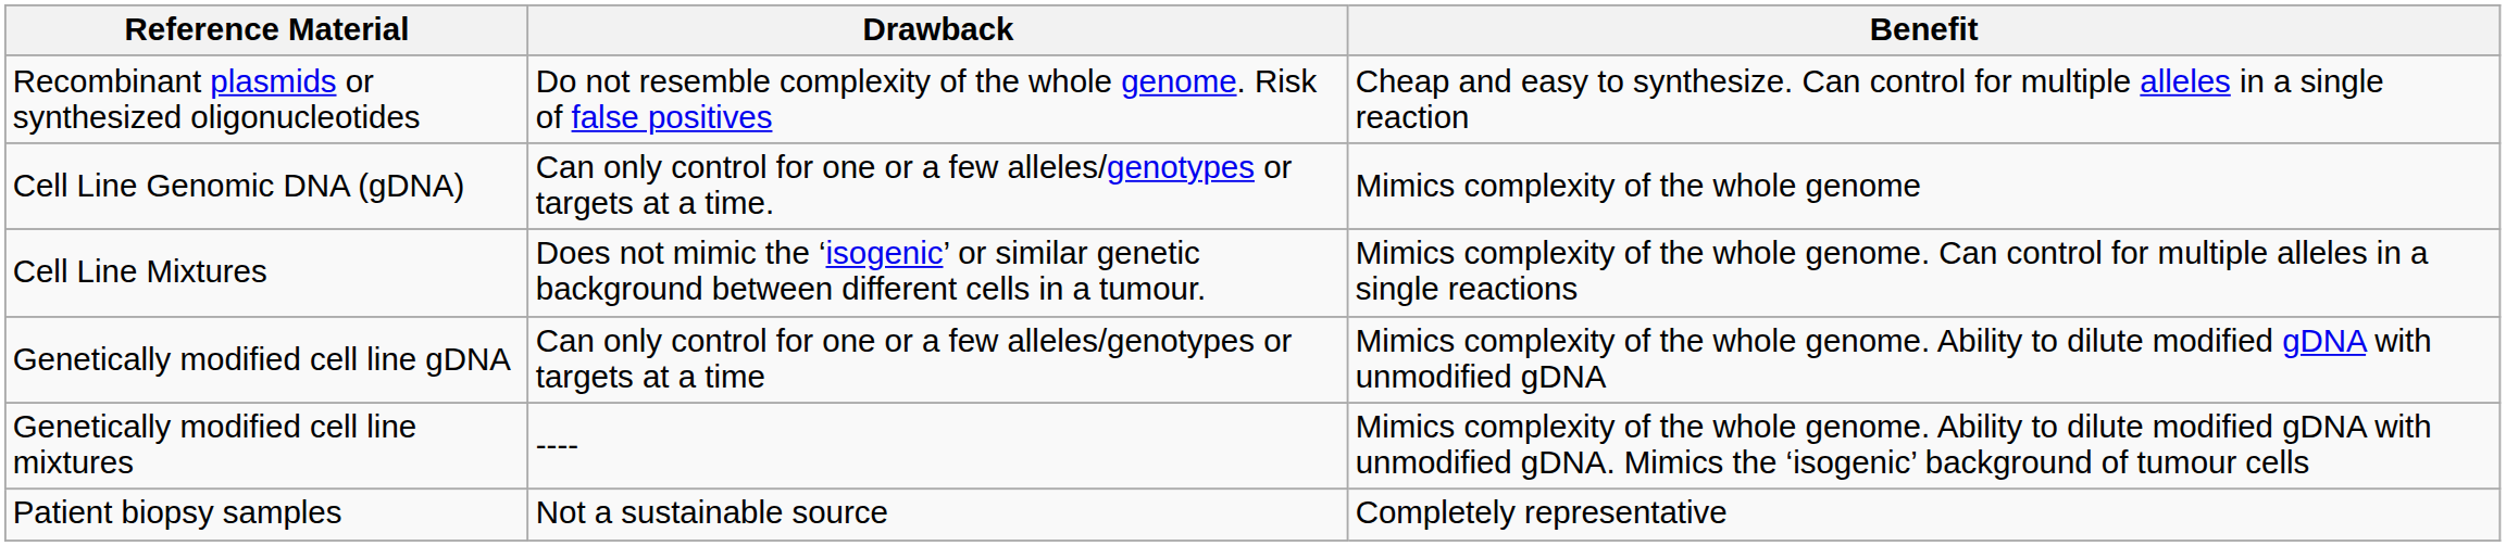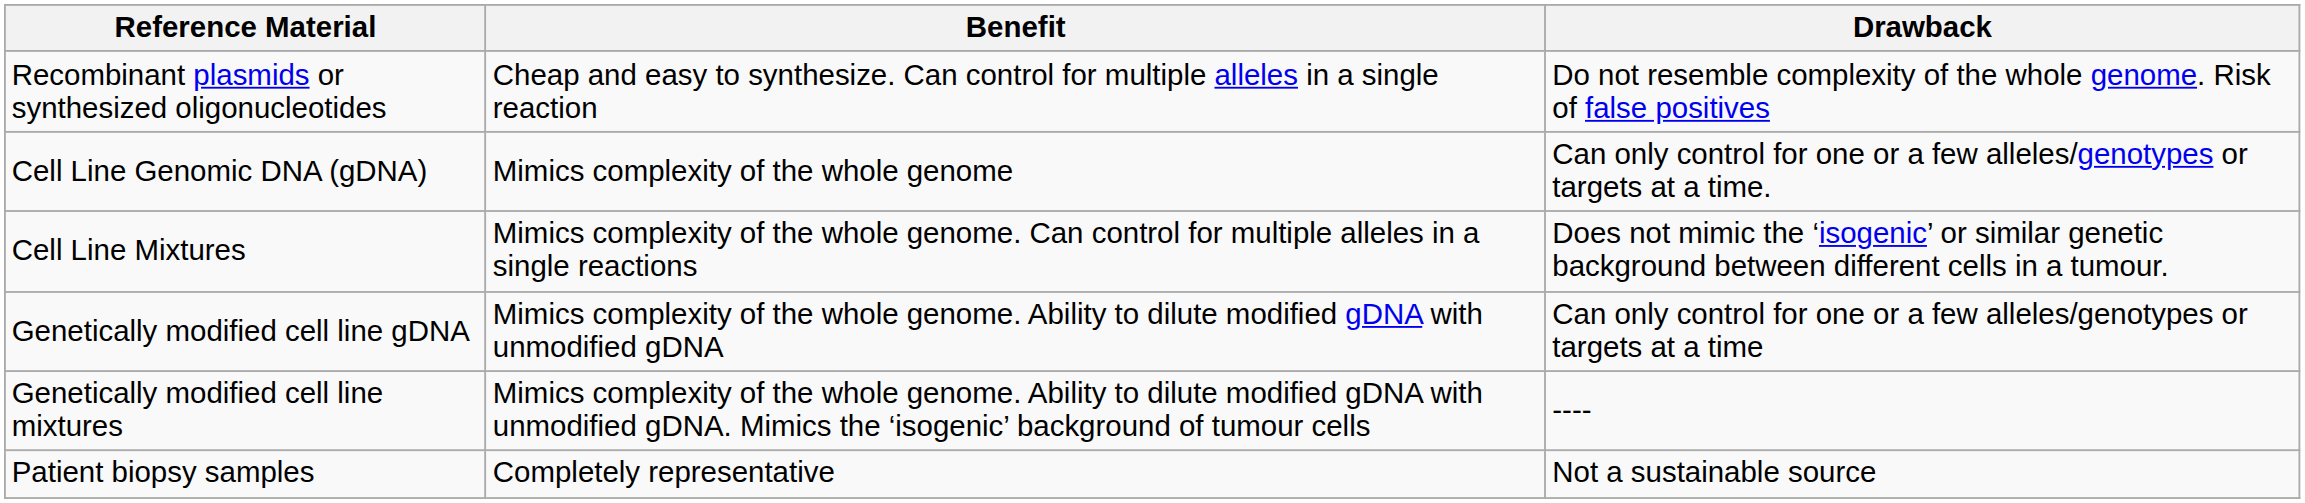columns swapped: Benefit <-> Drawback
